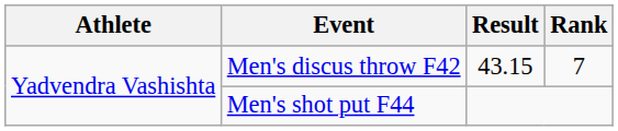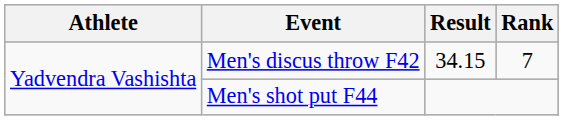Men's discus throw F42 | Result: 43.15 -> 34.15
